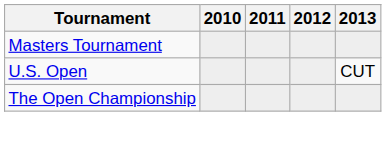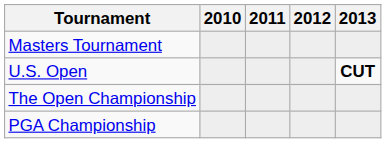U.S. Open | 2013: normal -> bold
+ row: PGA Championship
